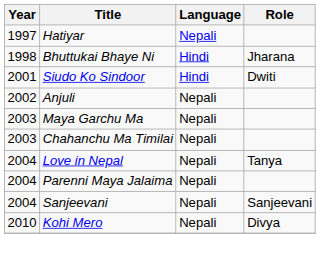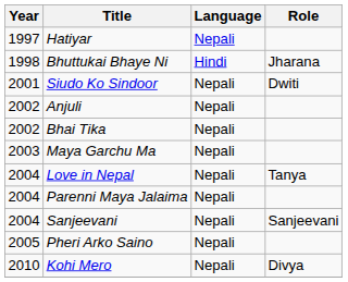Siudo Ko Sindoor | Language: Hindi -> Nepali
+ row: 2002 | Bhai Tika | Nepali
- row: 2003 | Chahanchu Ma Timilai | Nepali
+ row: 2005 | Pheri Arko Saino | Nepali
